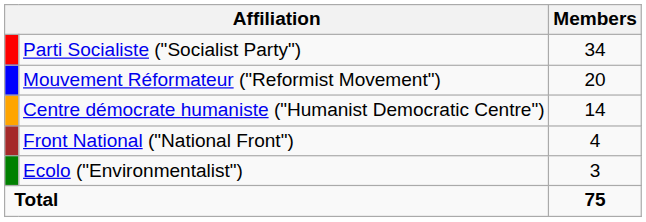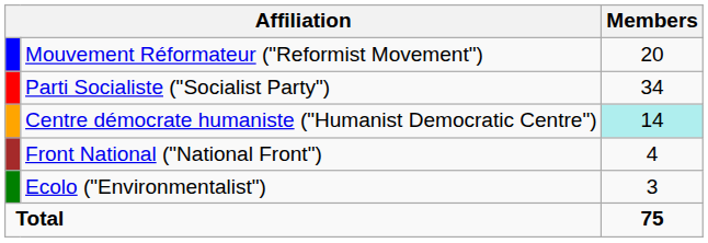rows swapped: Parti Socialiste ("Socialist Party") <-> Mouvement Réformateur ("Reformist Movement")
Centre démocrate humaniste ("Humanist Democratic Centre") | Members: no background -> paleturquoise background
